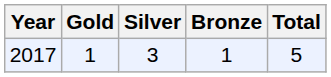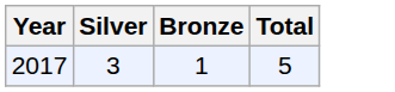- column: Gold | 1
